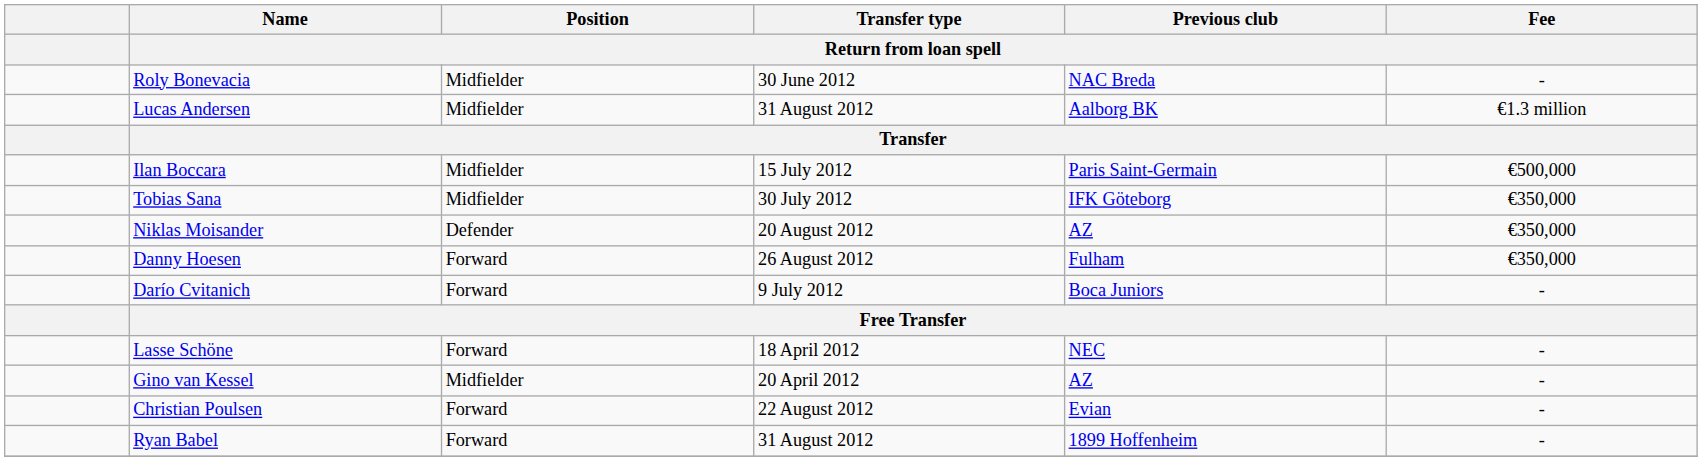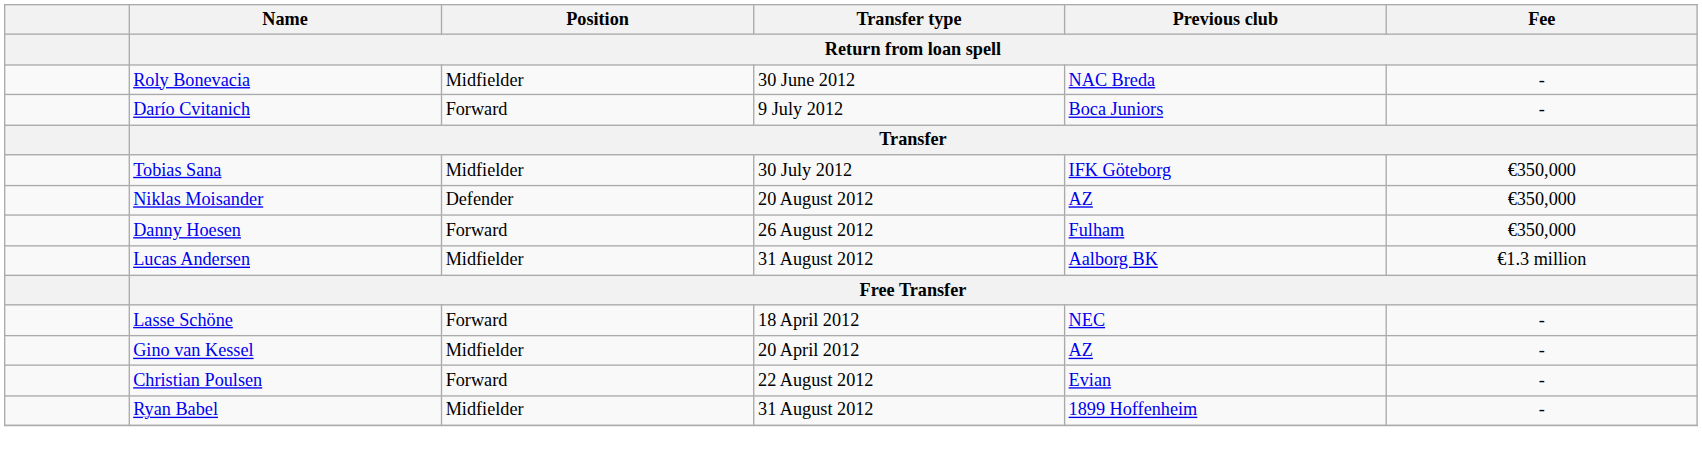rows swapped: Darío Cvitanich <-> Lucas Andersen
- row: Ilan Boccara | Midfielder | 15 July 2012 | Paris Saint-Germain | €500,000
Ryan Babel | Position / Return from loan spell: Forward -> Midfielder
